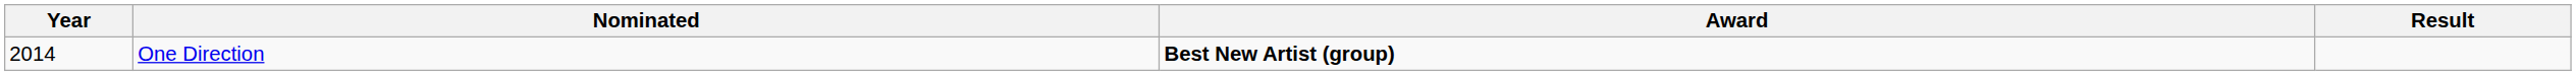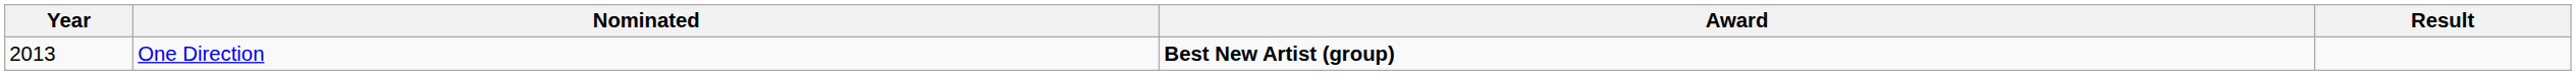One Direction | Year: 2014 -> 2013
